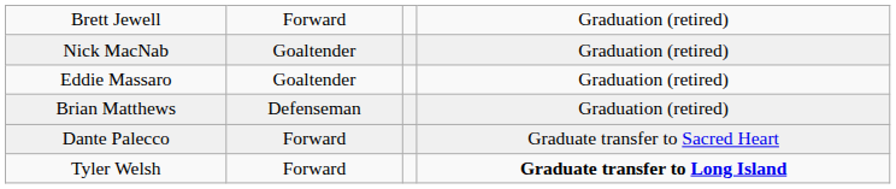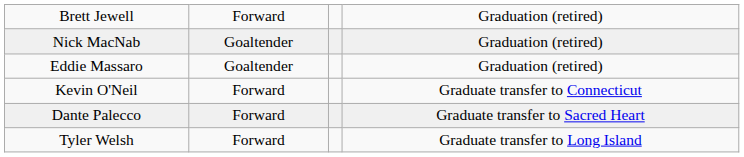- row: Brian Matthews | Defenseman | Graduation (retired)
+ row: Kevin O'Neil | Forward | Graduate transfer to Connecticut
Tyler Welsh | column 4: bold -> normal
